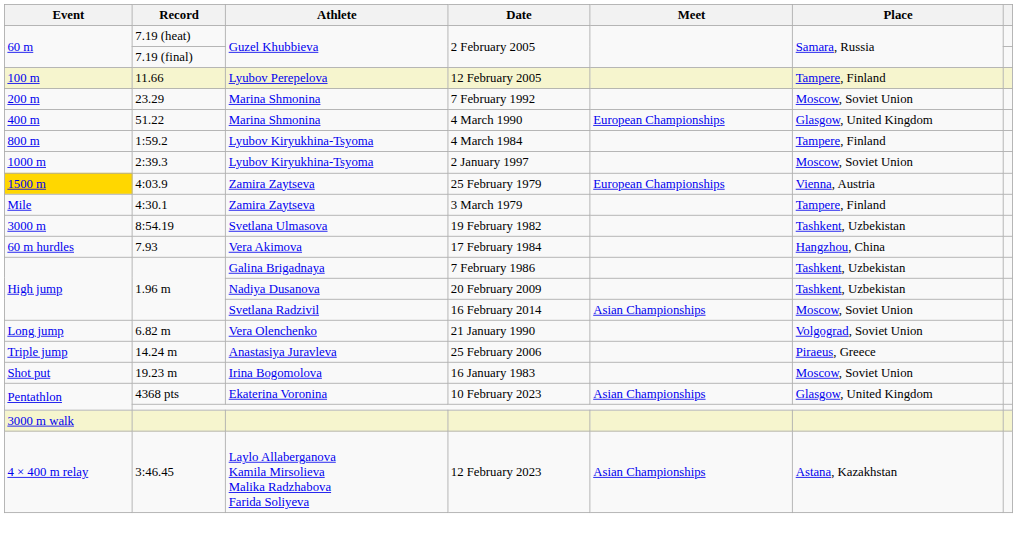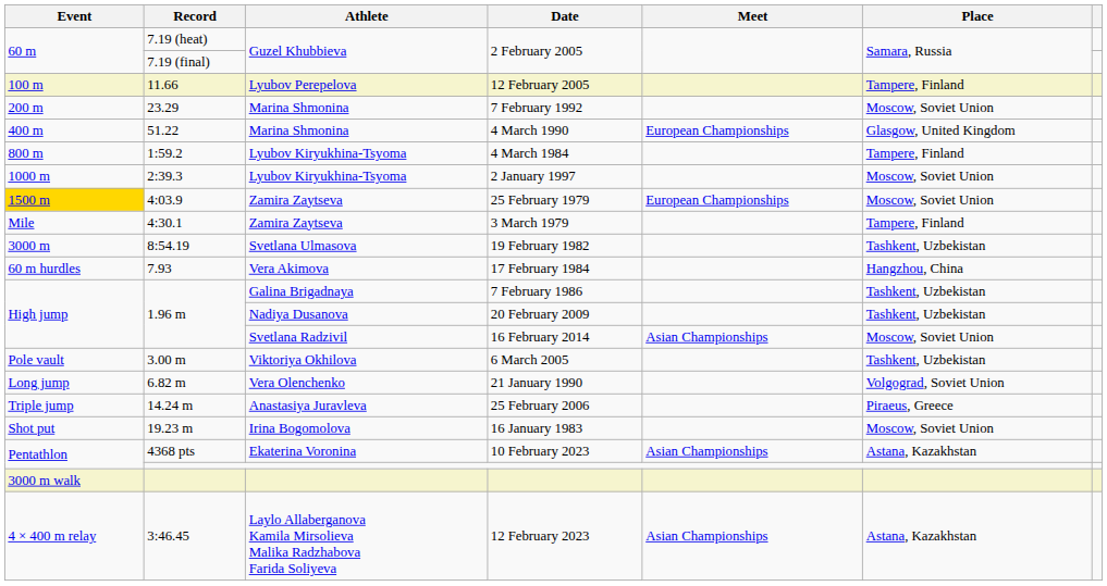25 February 1979 | Place: Vienna, Austria -> Moscow, Soviet Union
+ row: Pole vault | 3.00 m | Viktoriya Okhilova | 6 March 2005 | Tashkent, Uzbekistan
10 February 2023 | Place: Glasgow, United Kingdom -> Astana, Kazakhstan
